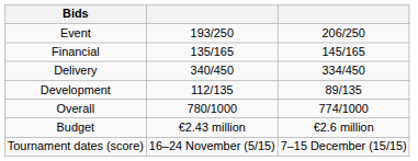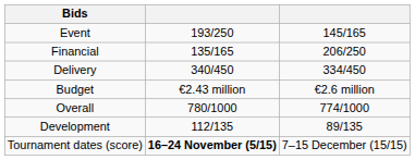Event | column 3: 206/250 -> 145/165
Financial | column 3: 145/165 -> 206/250
rows swapped: Development <-> Budget
Tournament dates (score) | column 2: normal -> bold
